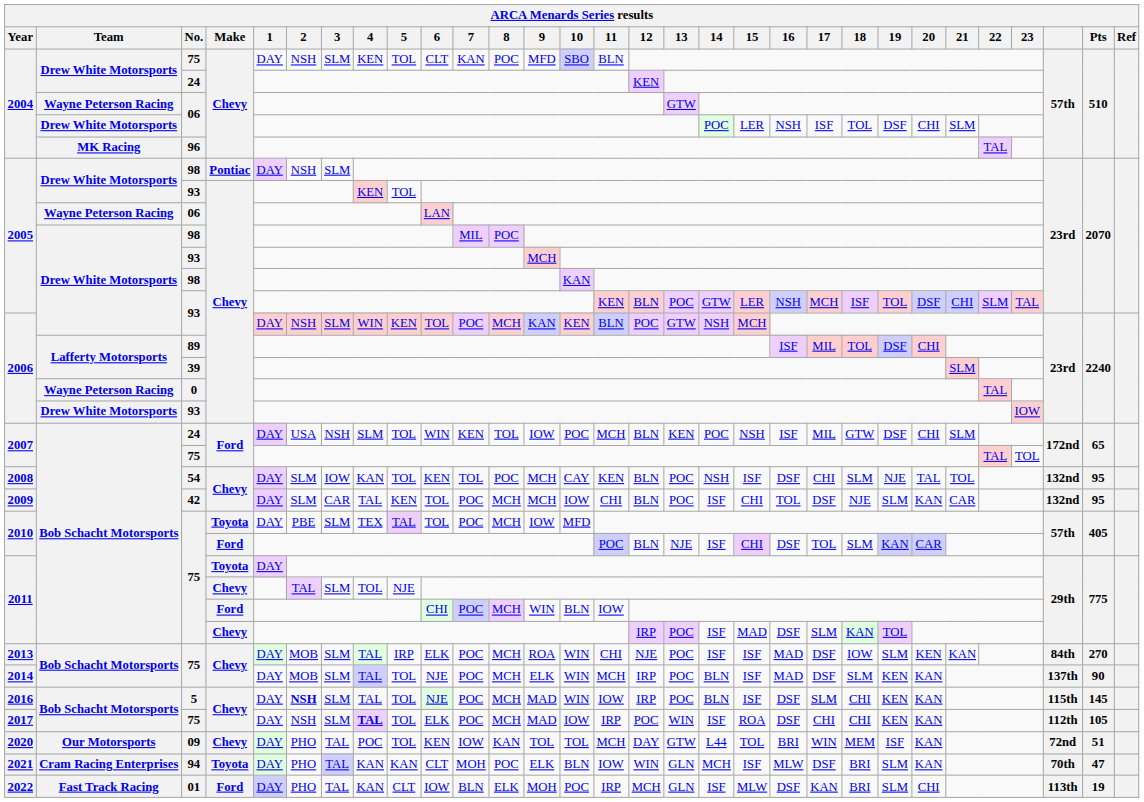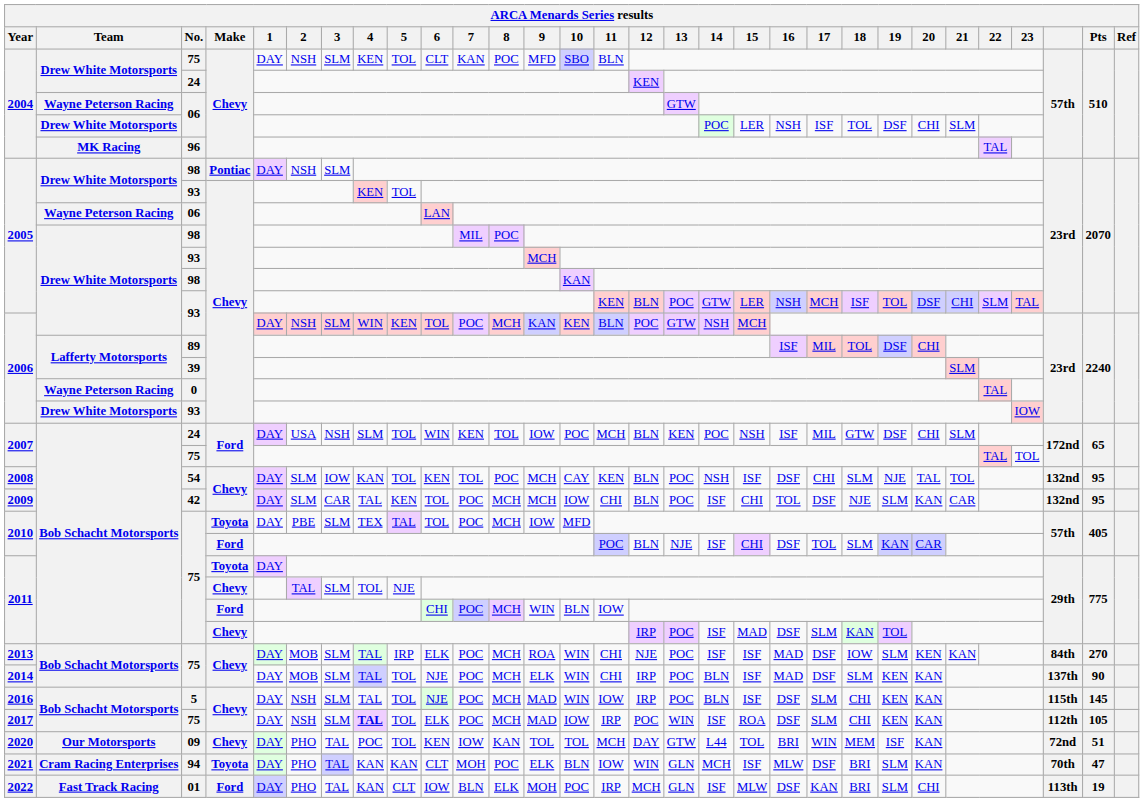2014 | 11: MCH -> CHI
2016 | 2: bold -> normal
2017 | 17: CHI -> SLM
